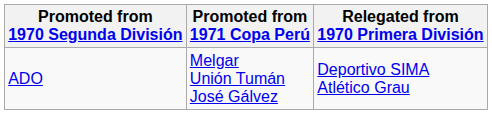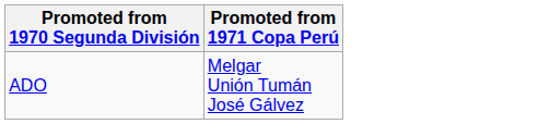- column: Relegated from 1970 Primera División | Deportivo SIMA Atlético Grau
